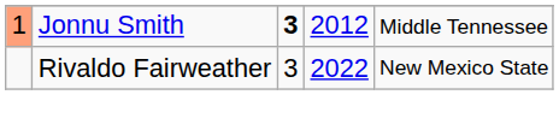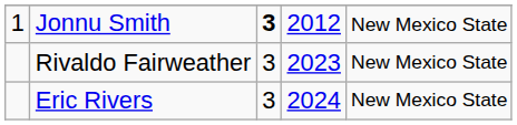Jonnu Smith | column 1: lightsalmon background -> no background
Jonnu Smith | column 5: Middle Tennessee -> New Mexico State
Rivaldo Fairweather | column 4: 2022 -> 2023
+ row: Eric Rivers | 3 | 2024 | New Mexico State
